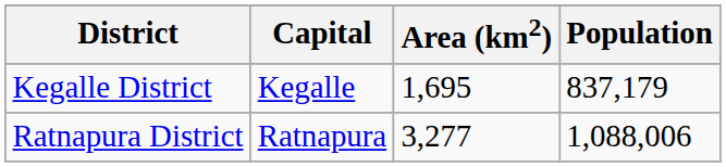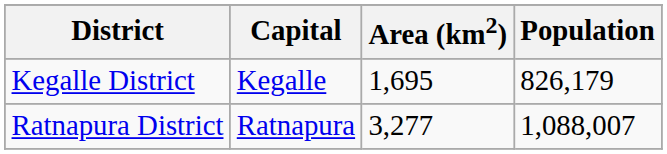Kegalle District | Population: 837,179 -> 826,179
Ratnapura District | Population: 1,088,006 -> 1,088,007
